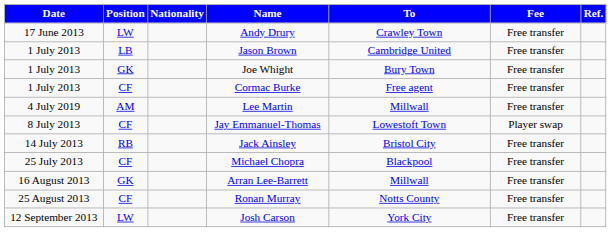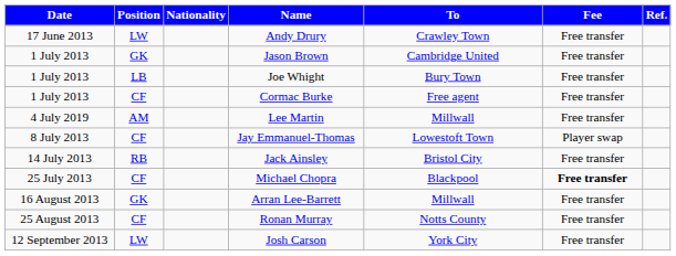Jason Brown | Position: LB -> GK
Joe Whight | Position: GK -> LB
Michael Chopra | Fee: normal -> bold
